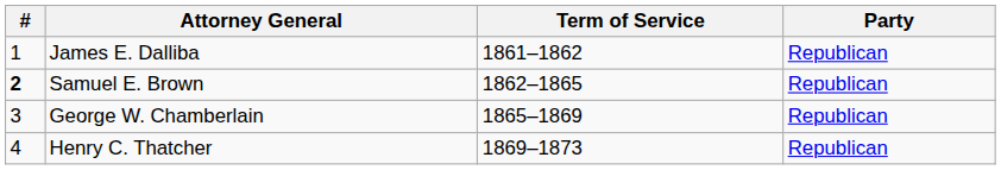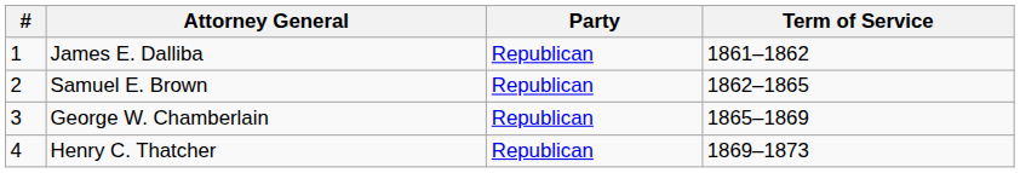columns swapped: Party <-> Term of Service
Samuel E. Brown | #: bold -> normal
